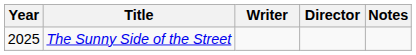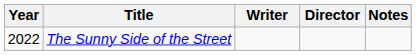The Sunny Side of the Street | Year: 2025 -> 2022
